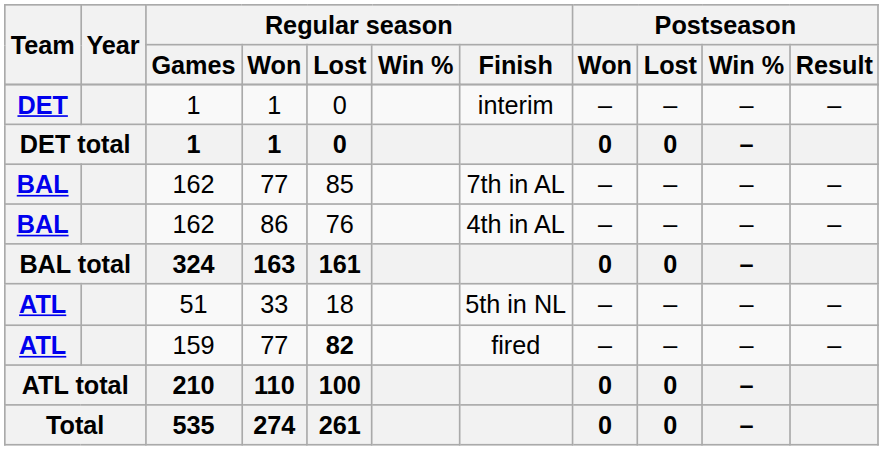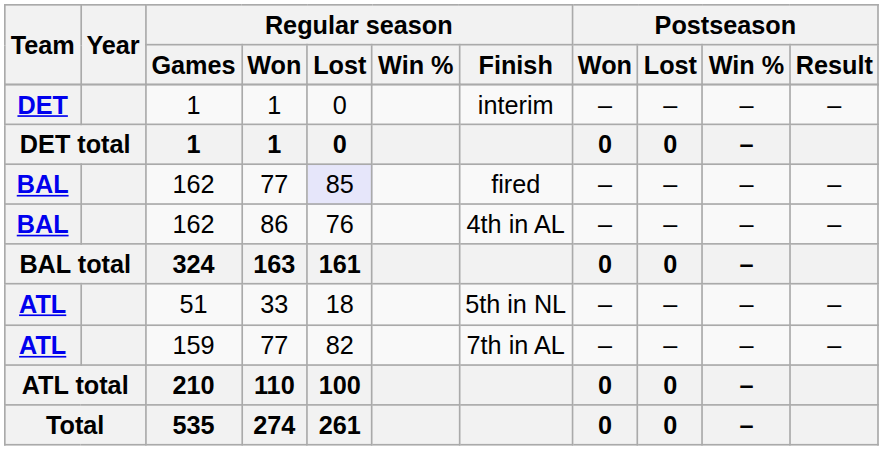162 / 77 | Regular season / Lost: no background -> lavender background
162 / 77 | Regular season / Finish: 7th in AL -> fired
159 | Regular season / Lost: bold -> normal
159 | Regular season / Finish: fired -> 7th in AL
